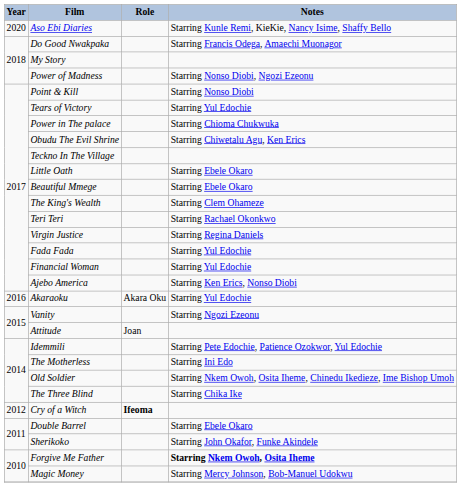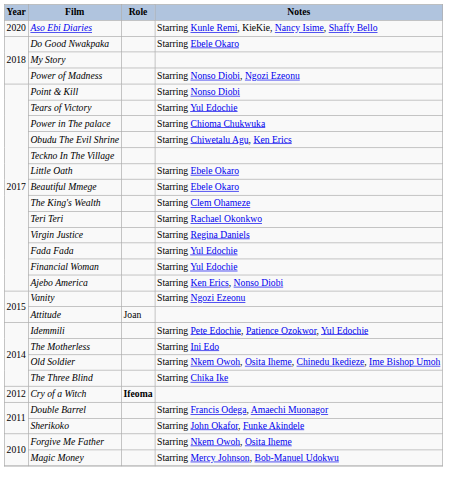Do Good Nwakpaka | Notes: Starring Francis Odega, Amaechi Muonagor -> Starring Ebele Okaro
- row: 2016 | Akaraoku | Akara Oku | Starring Yul Edochie
Double Barrel | Notes: Starring Ebele Okaro -> Starring Francis Odega, Amaechi Muonagor
Forgive Me Father | Notes: bold -> normal
